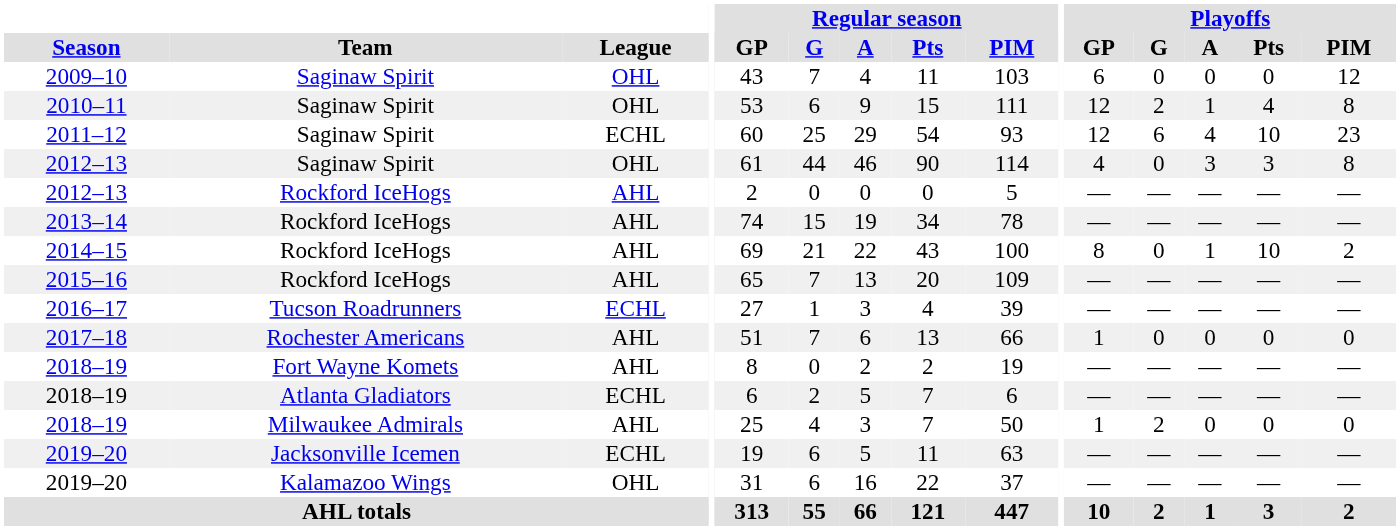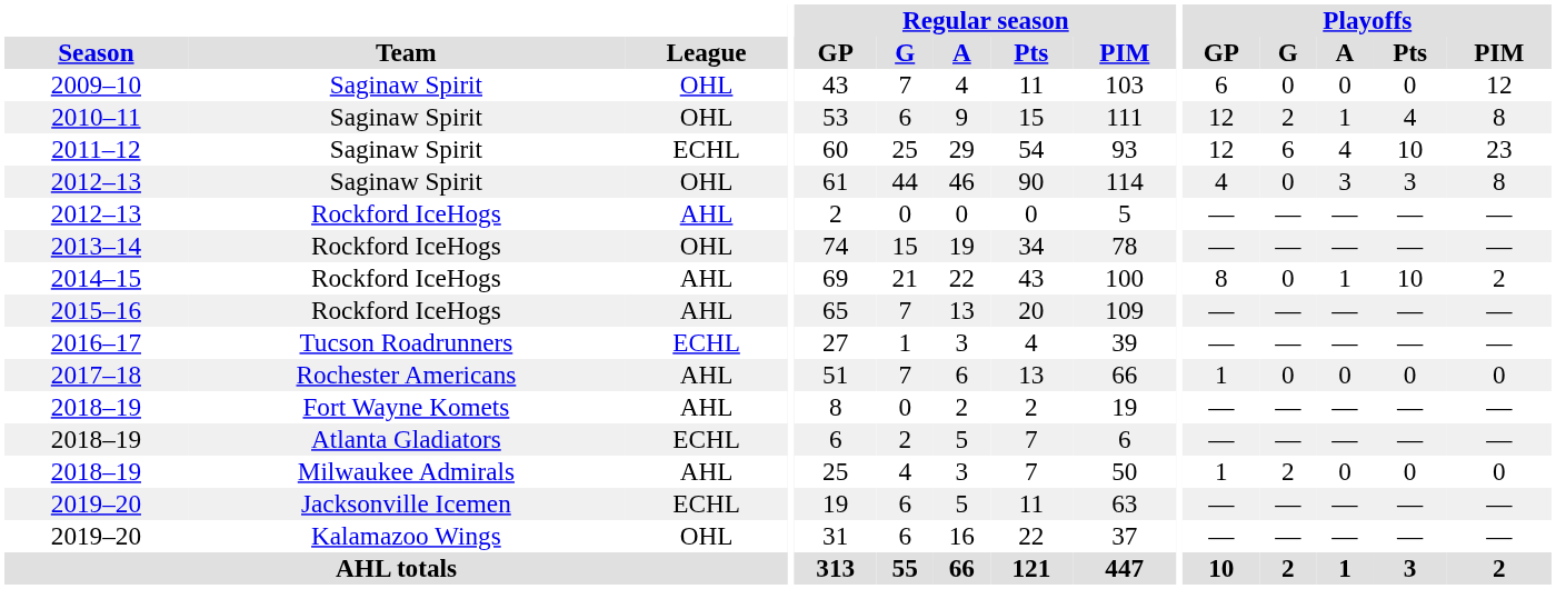2013–14 | League: AHL -> OHL
